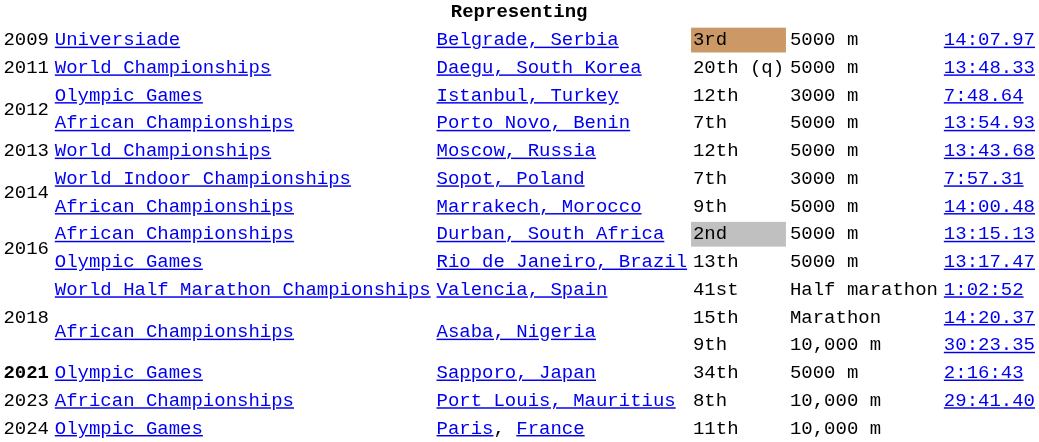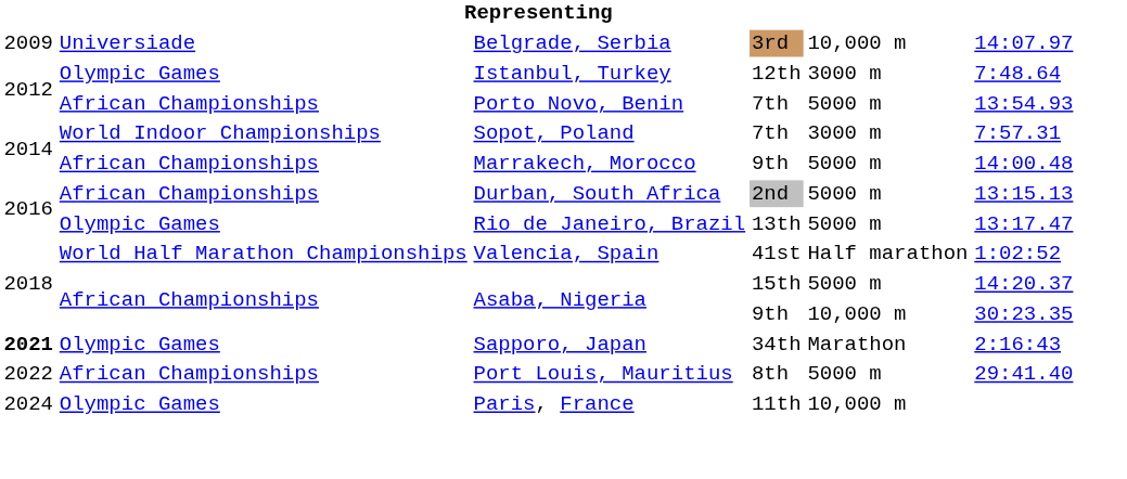Belgrade, Serbia | column 5: 5000 m -> 10,000 m
- row: 2011 | World Championships | Daegu, South Korea | 20th (q) | 5000 m | 13:48.33
- row: 2013 | World Championships | Moscow, Russia | 12th | 5000 m | 13:43.68
Asaba, Nigeria / 15th | column 5: Marathon -> 5000 m
Sapporo, Japan | column 5: 5000 m -> Marathon
Port Louis, Mauritius | column 1: 2023 -> 2022
Port Louis, Mauritius | column 5: 10,000 m -> 5000 m
